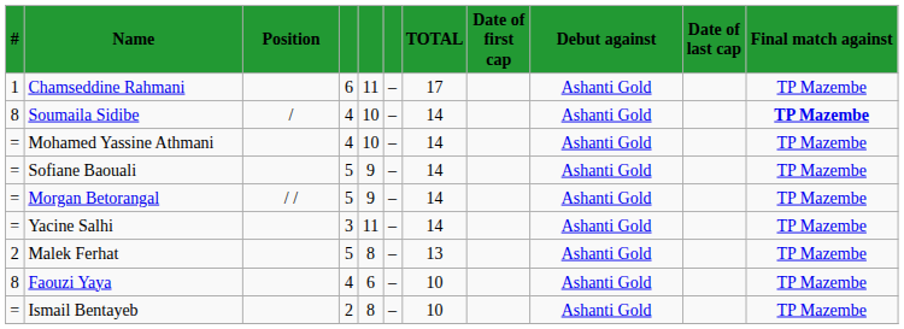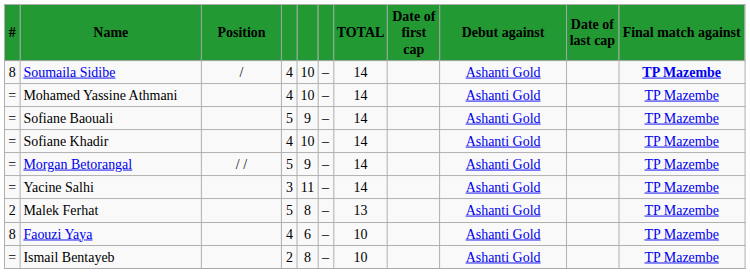- row: 1 | Chamseddine Rahmani | 6 | 11 | – | 17 | Ashanti Gold | TP Mazembe
+ row: = | Sofiane Khadir | 4 | 10 | – | 14 | Ashanti Gold | TP Mazembe
